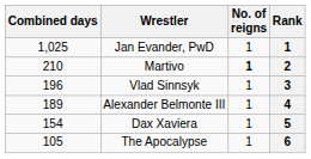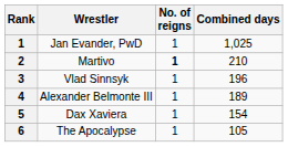columns swapped: Rank <-> Combined days
